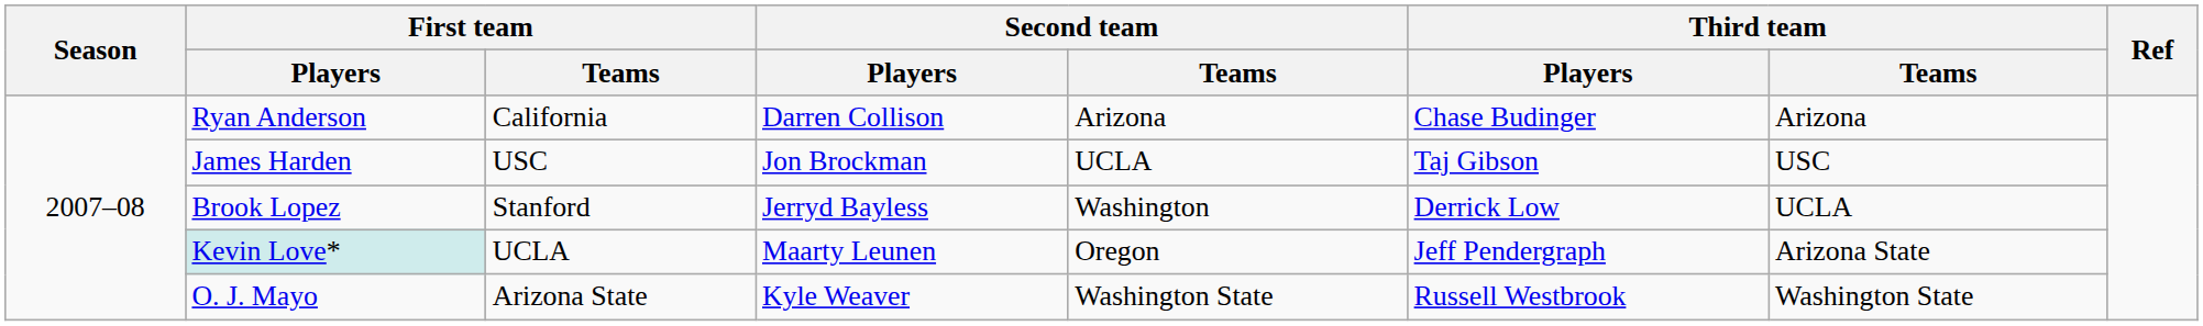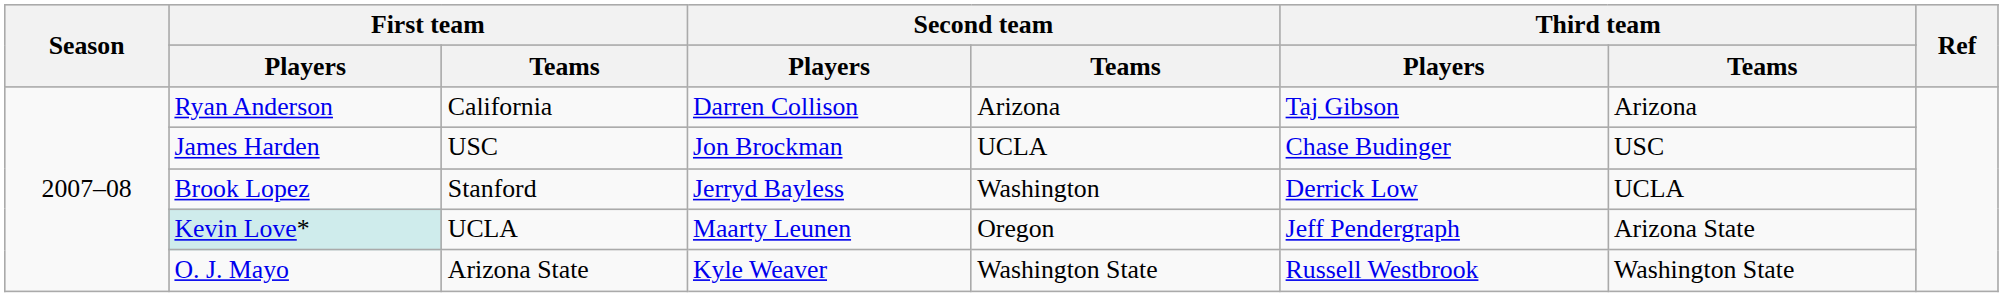Ryan Anderson | Third team / Players: Chase Budinger -> Taj Gibson
James Harden | Third team / Players: Taj Gibson -> Chase Budinger
